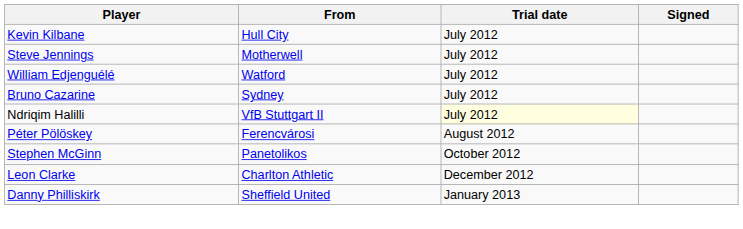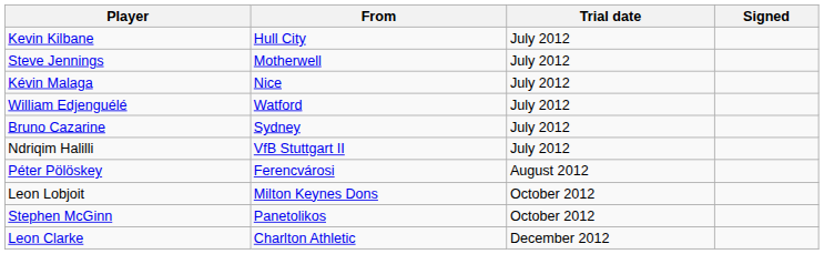+ row: Kévin Malaga | Nice | July 2012
Ndriqim Halilli | Trial date: lightyellow background -> no background
+ row: Leon Lobjoit | Milton Keynes Dons | October 2012
- row: Danny Philliskirk | Sheffield United | January 2013
